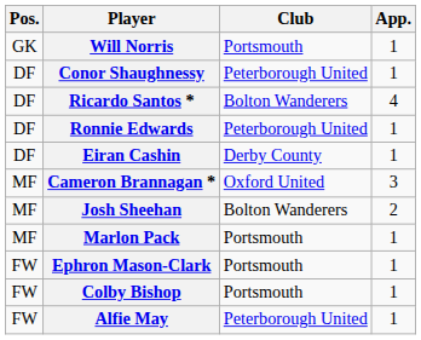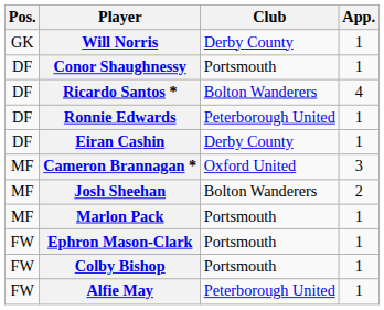Will Norris | Club: Portsmouth -> Derby County
Conor Shaughnessy | Club: Peterborough United -> Portsmouth
